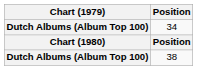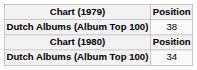rows swapped: 38 <-> 34
